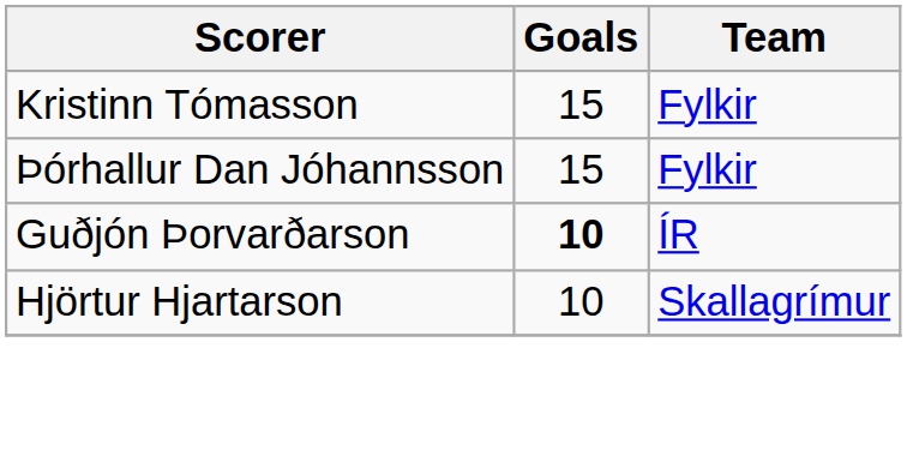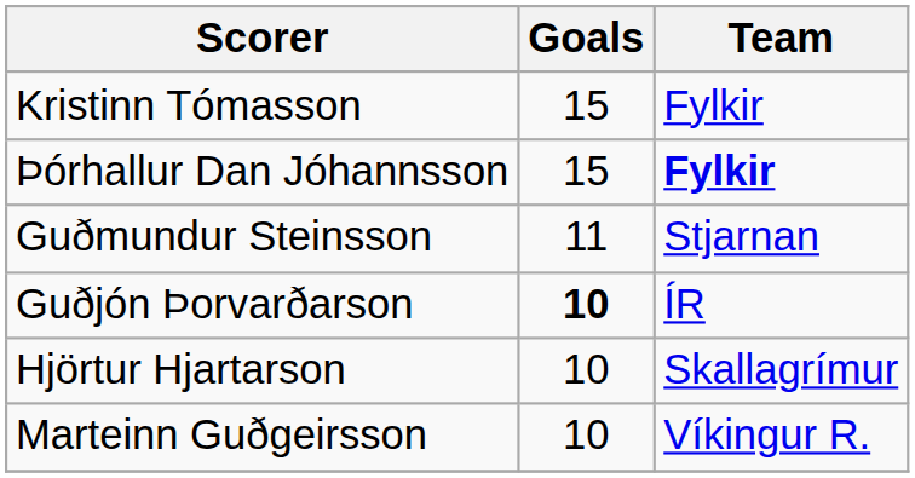Þórhallur Dan Jóhannsson | Team: normal -> bold
+ row: Guðmundur Steinsson | 11 | Stjarnan
+ row: Marteinn Guðgeirsson | 10 | Víkingur R.
